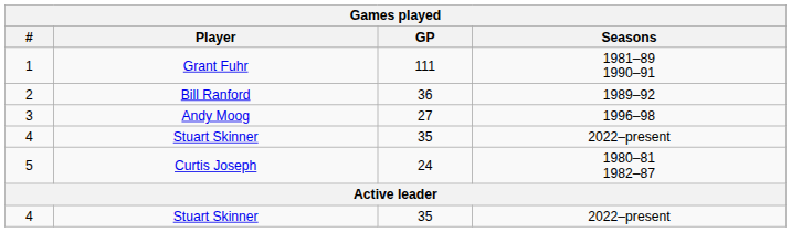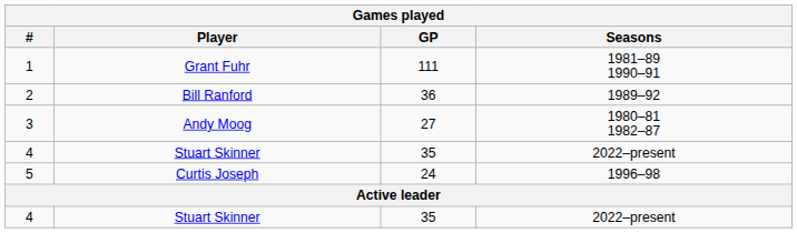3 | Seasons: 1996–98 -> 1980–81 1982–87
5 | Seasons: 1980–81 1982–87 -> 1996–98
